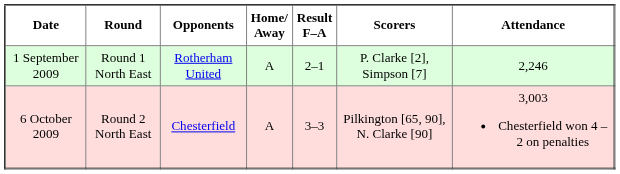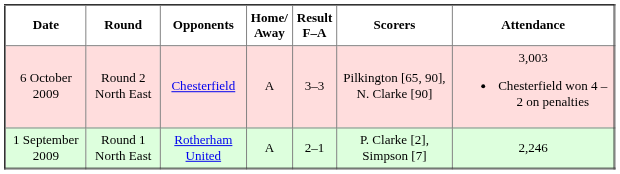rows swapped: 1 September 2009 <-> 6 October 2009
